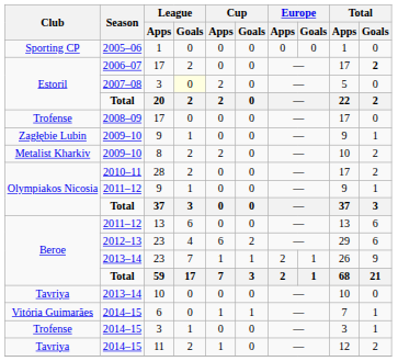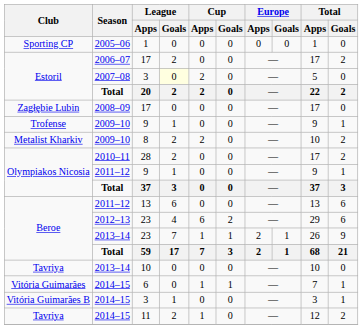2006–07 / 17 | Total / Goals: bold -> normal
2008–09 / 17 | Club: Trofense -> Zagłębie Lubin
2009–10 / 9 | Club: Zagłębie Lubin -> Trofense
2014–15 / 3 | Club: Trofense -> Vitória Guimarães B
